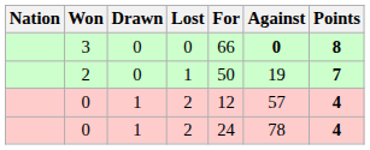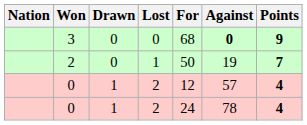3 | For: 66 -> 68
3 | Points: 8 -> 9
